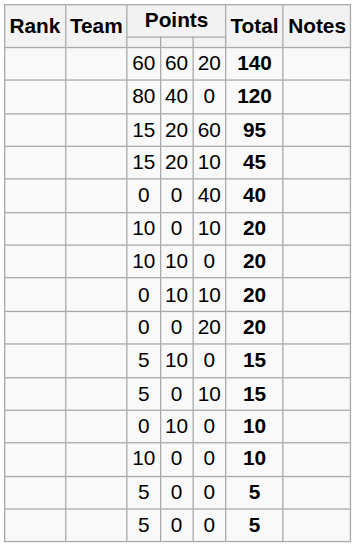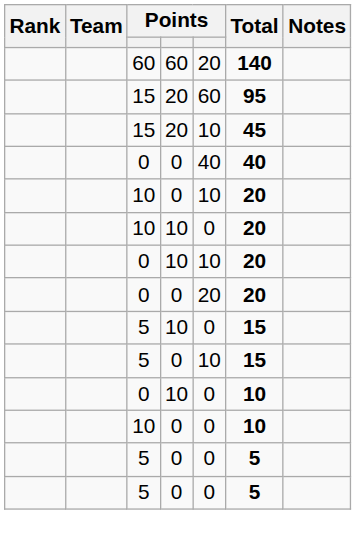- row: 80 | 40 | 0 | 120
